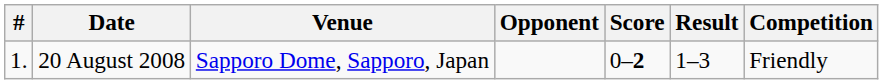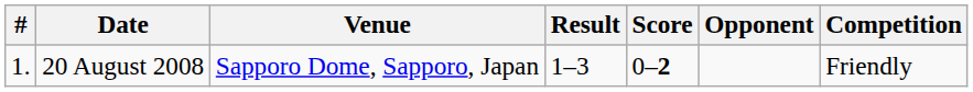columns swapped: Opponent <-> Result
